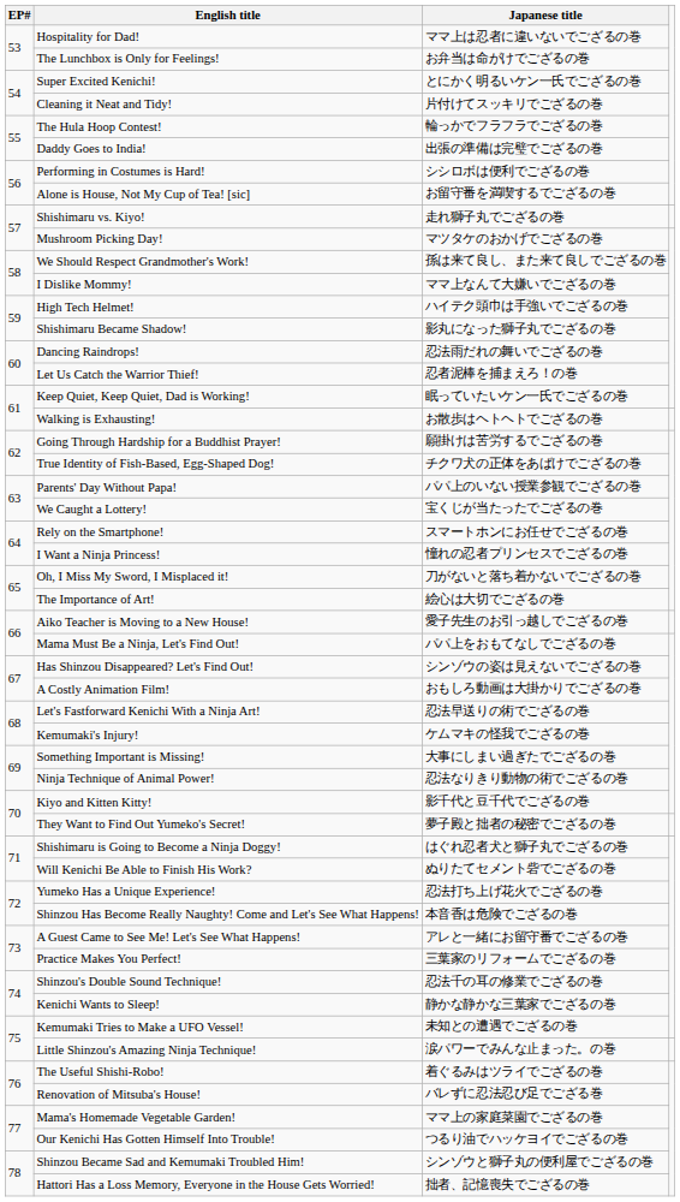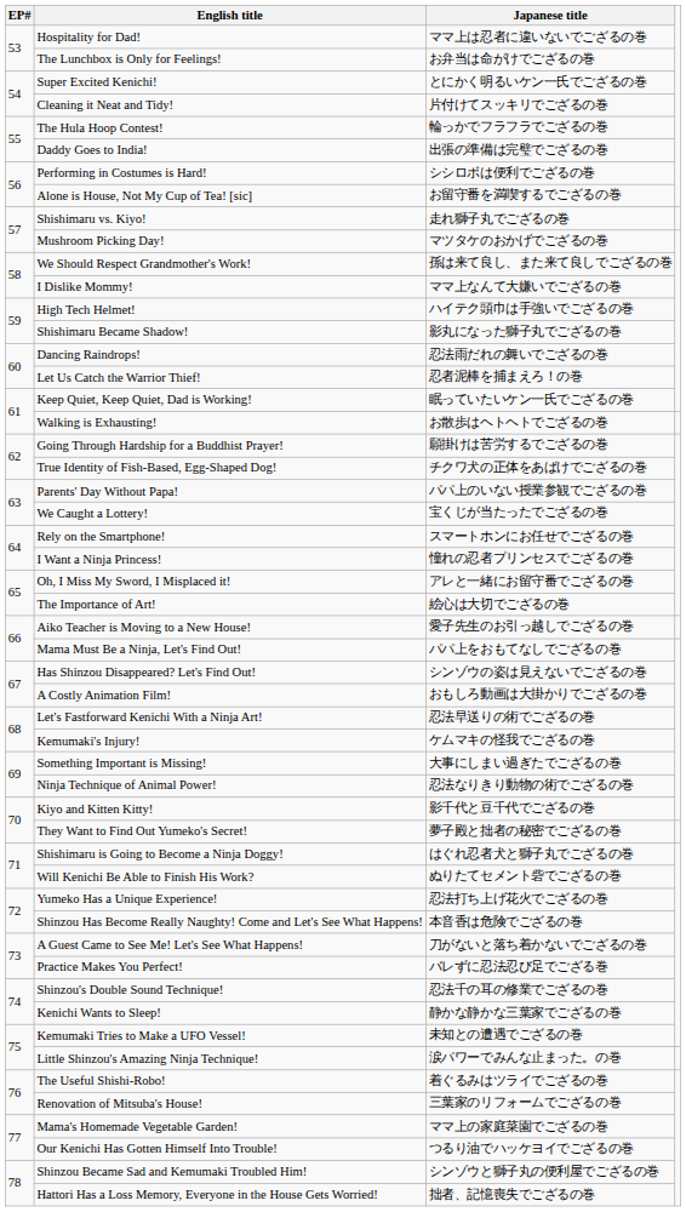Oh, I Miss My Sword, I Misplaced it! | Japanese title: 刀がないと落ち着かないでござるの巻 -> アレと一緒にお留守番でござるの巻
A Guest Came to See Me! Let's See What Happens! | Japanese title: アレと一緒にお留守番でござるの巻 -> 刀がないと落ち着かないでござるの巻
Practice Makes You Perfect! | Japanese title: 三葉家のリフォームでござるの巻 -> バレずに忍法忍び足でござる巻
Renovation of Mitsuba's House! | Japanese title: バレずに忍法忍び足でござる巻 -> 三葉家のリフォームでござるの巻
